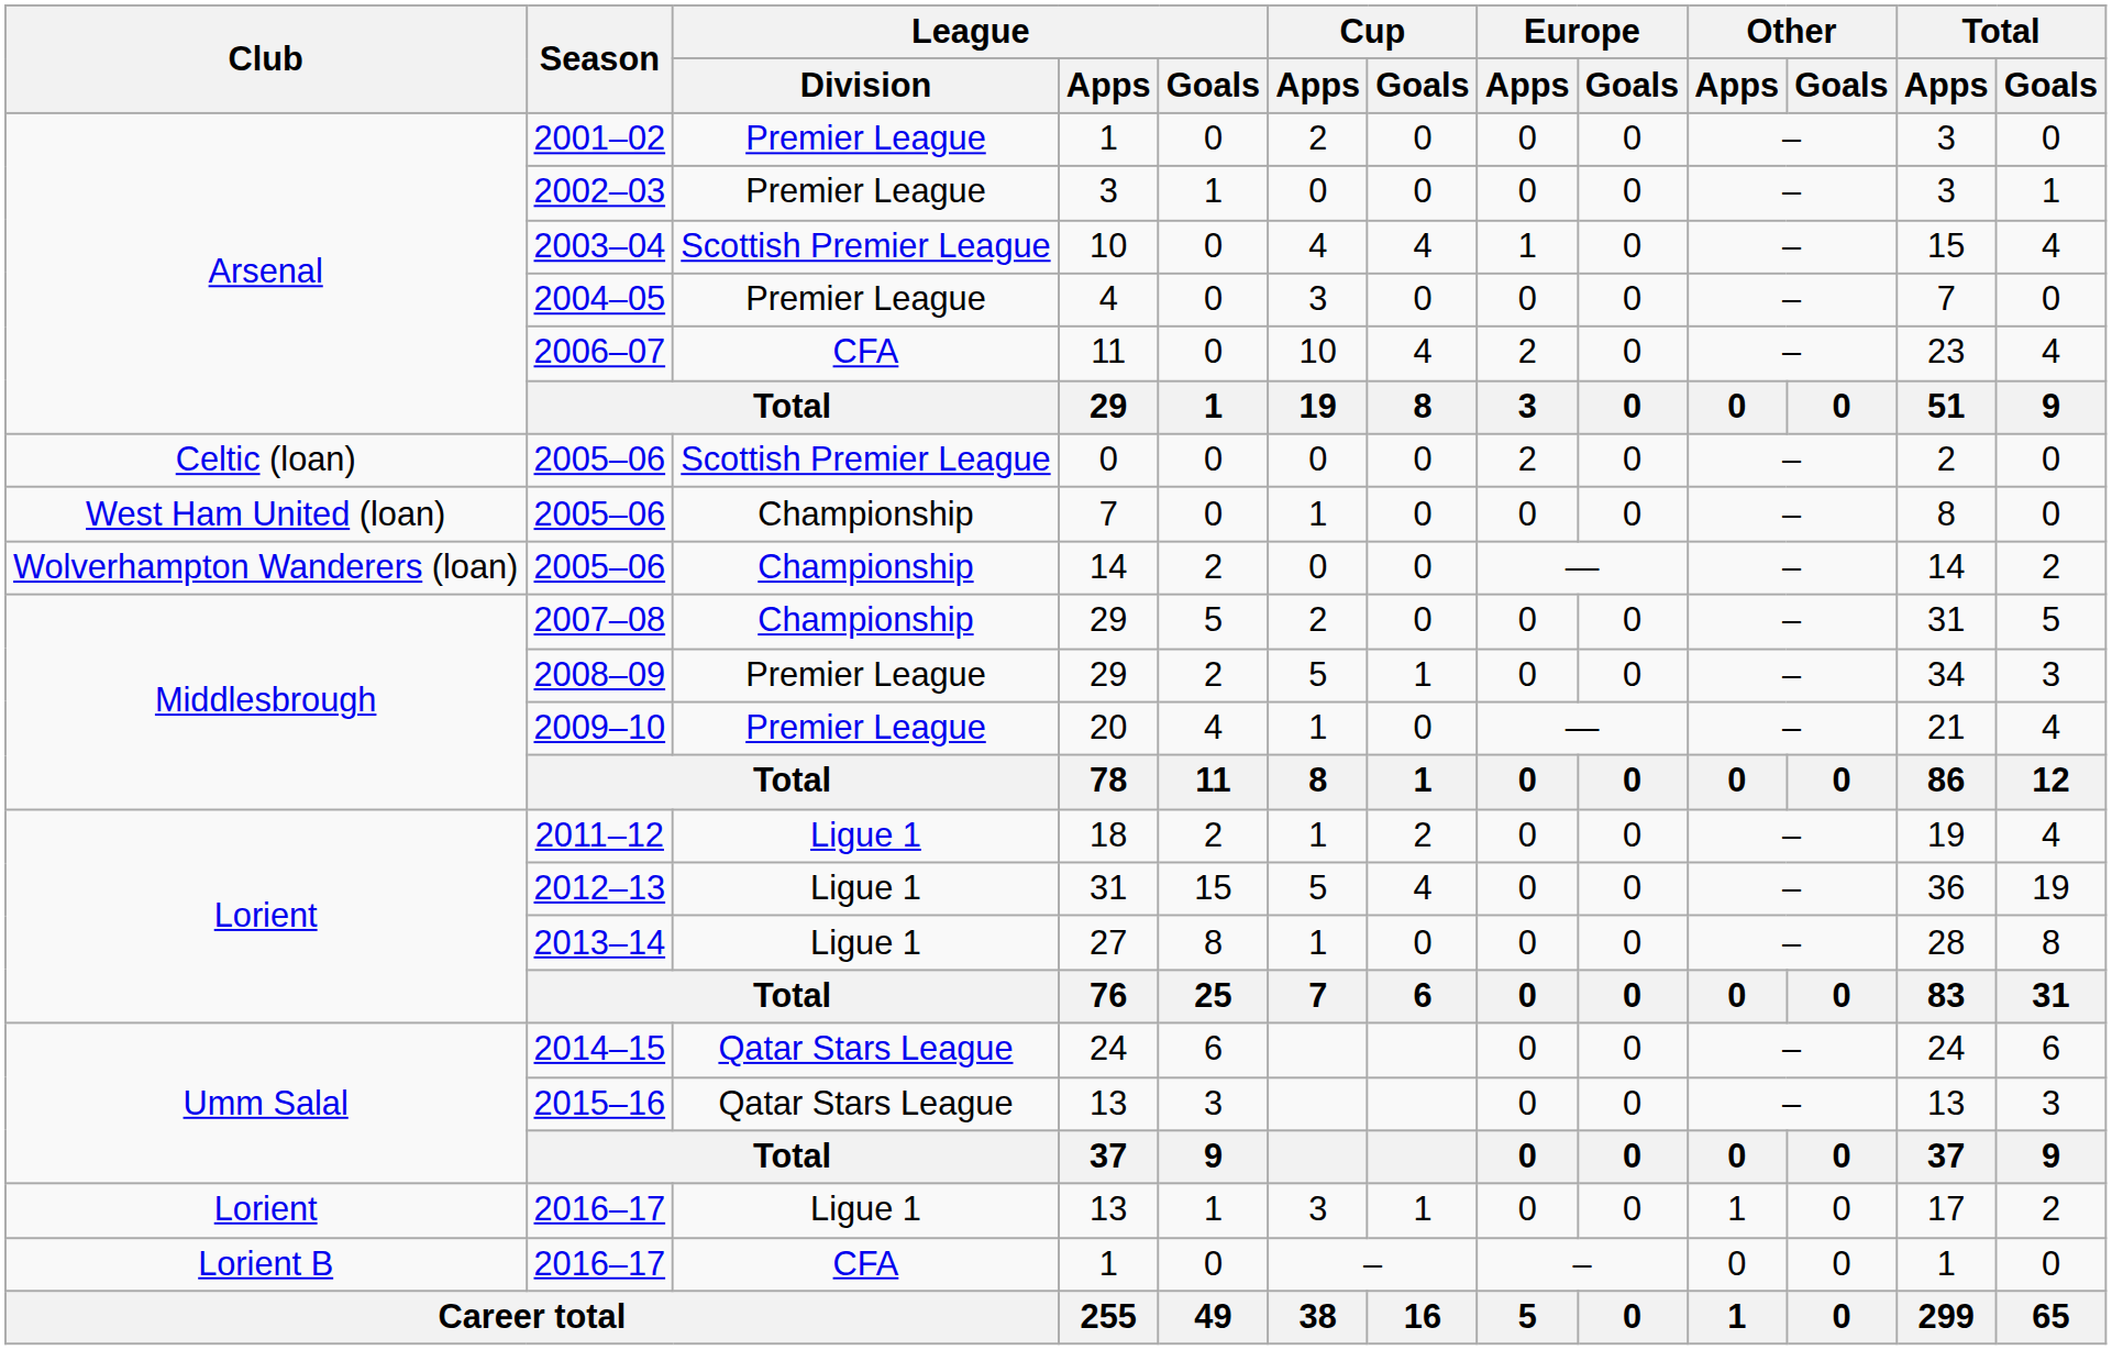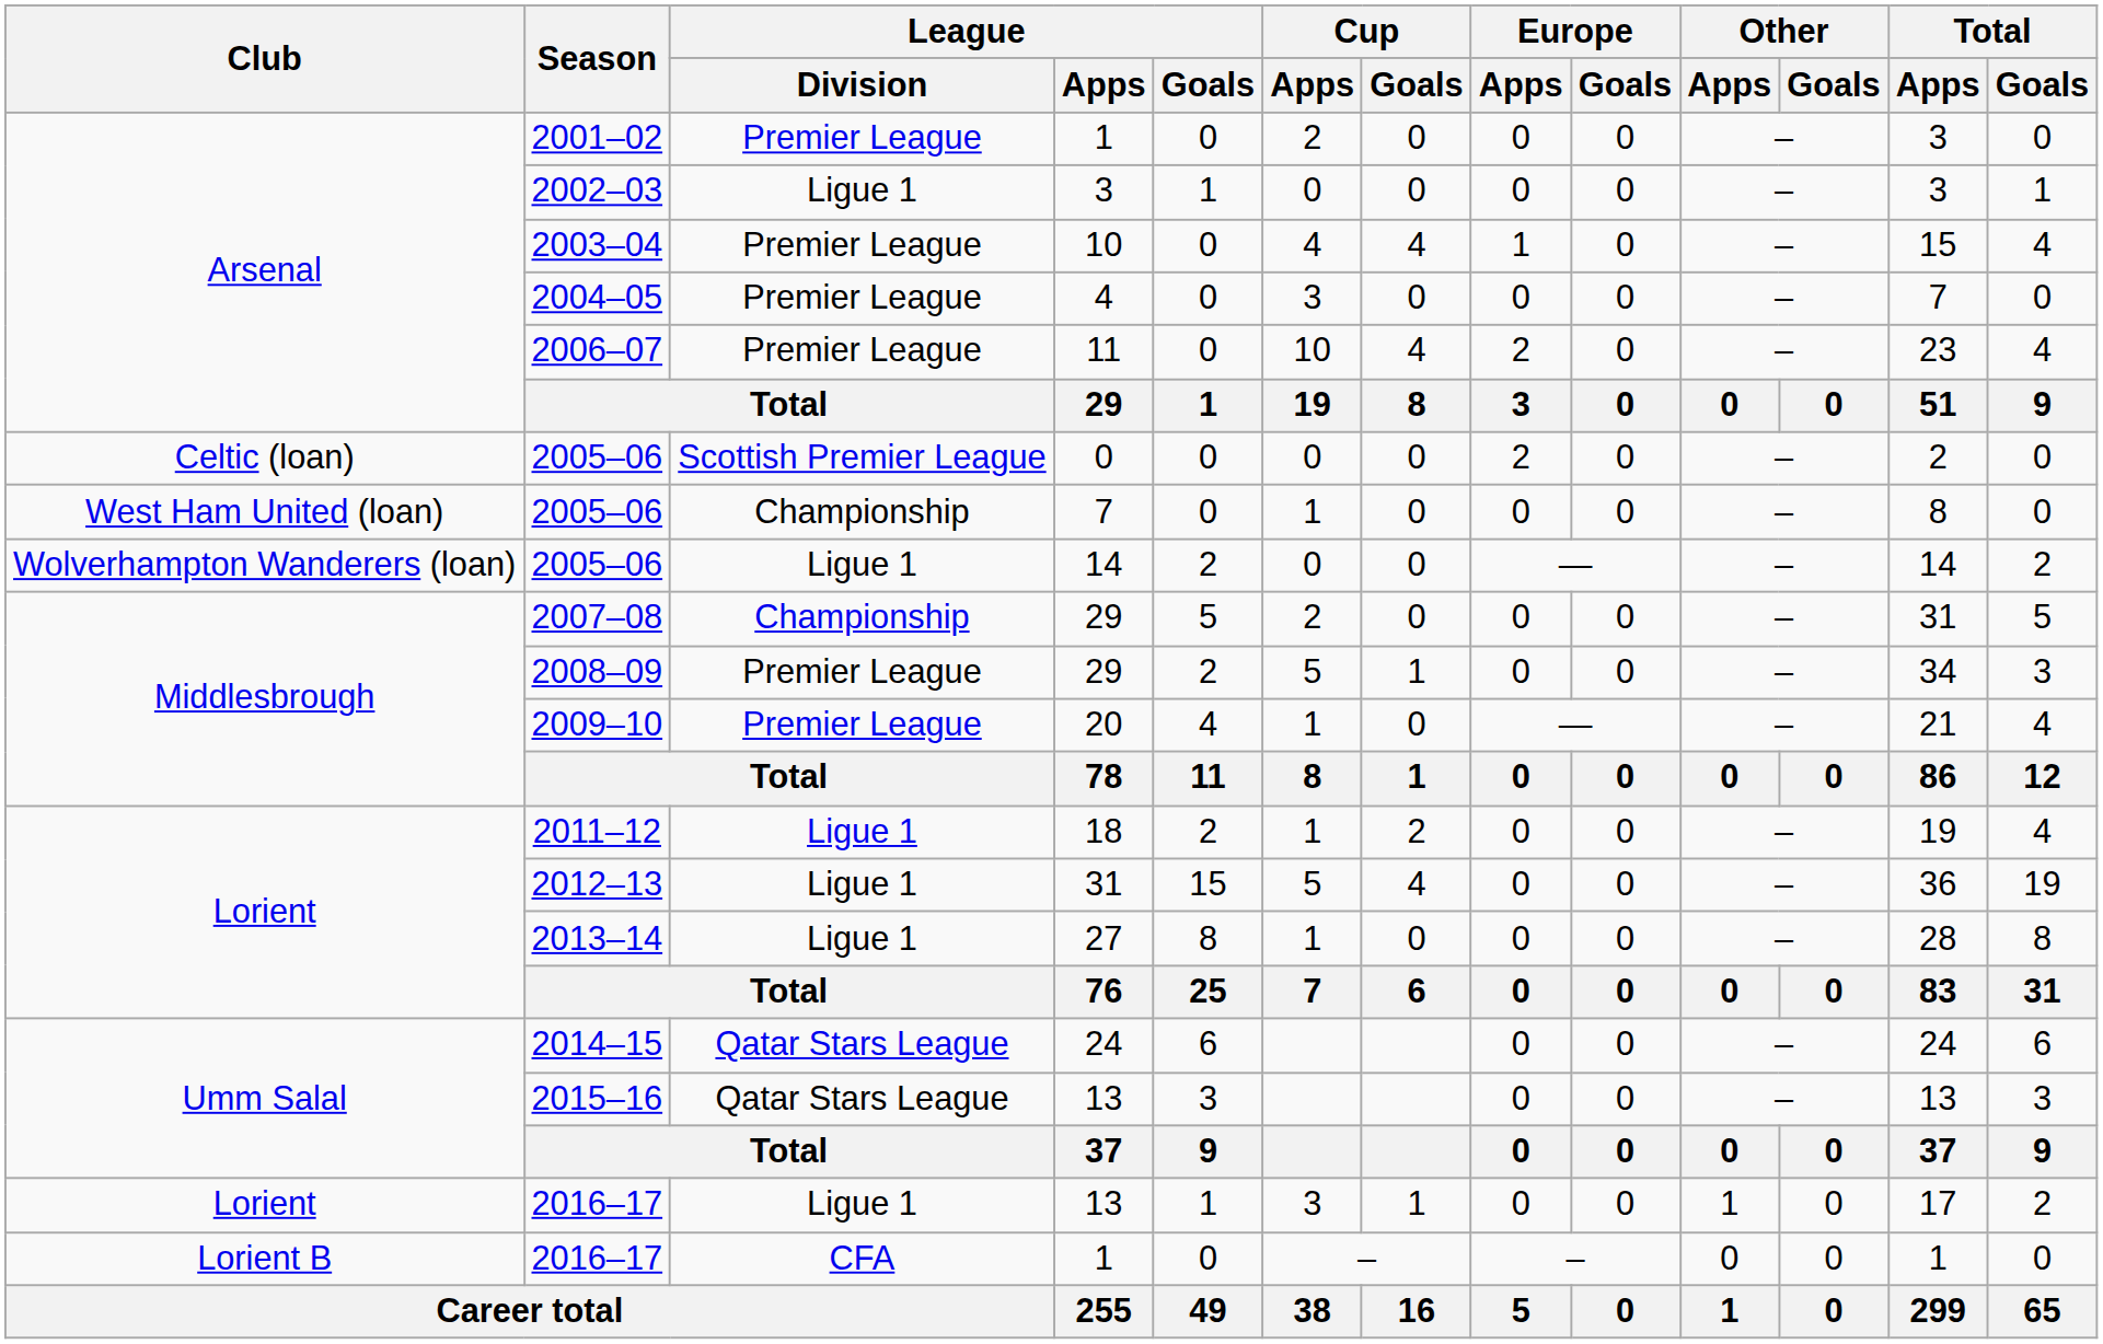2002–03 | League / Division: Premier League -> Ligue 1
2003–04 | League / Division: Scottish Premier League -> Premier League
2006–07 | League / Division: CFA -> Premier League
2005–06 / 14 | League / Division: Championship -> Ligue 1
